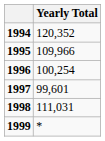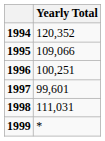1995 | Yearly Total: 109,966 -> 109,066
1996 | Yearly Total: 100,254 -> 100,251
